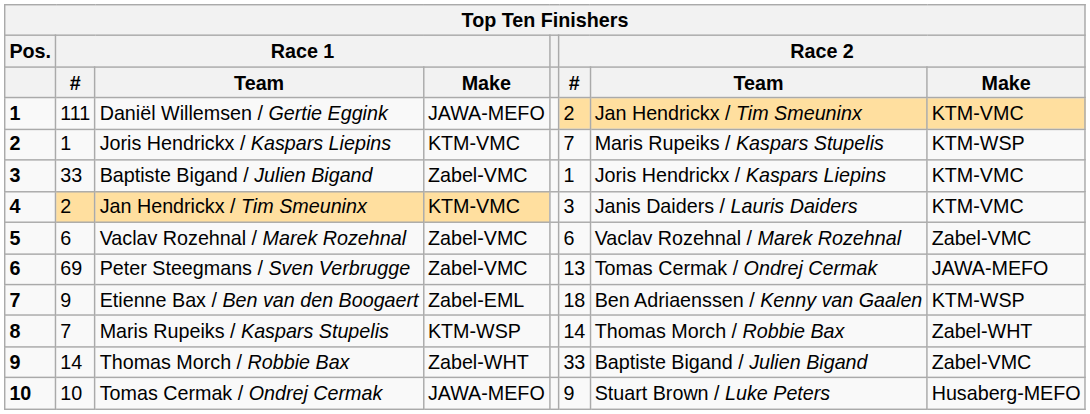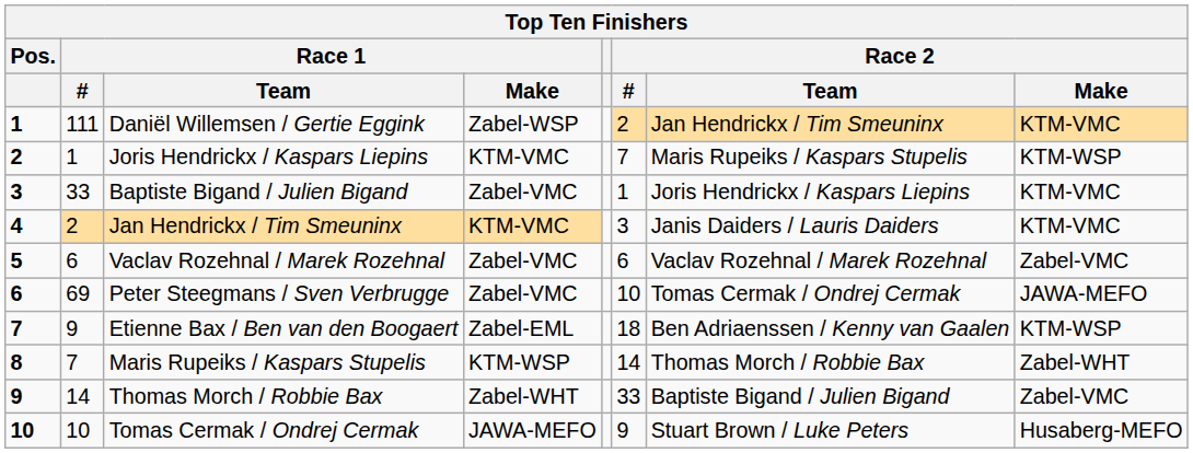Daniël Willemsen / Gertie Eggink | Race 1 / Make: JAWA-MEFO -> Zabel-WSP
Peter Steegmans / Sven Verbrugge | Race 2 / #: 13 -> 10
